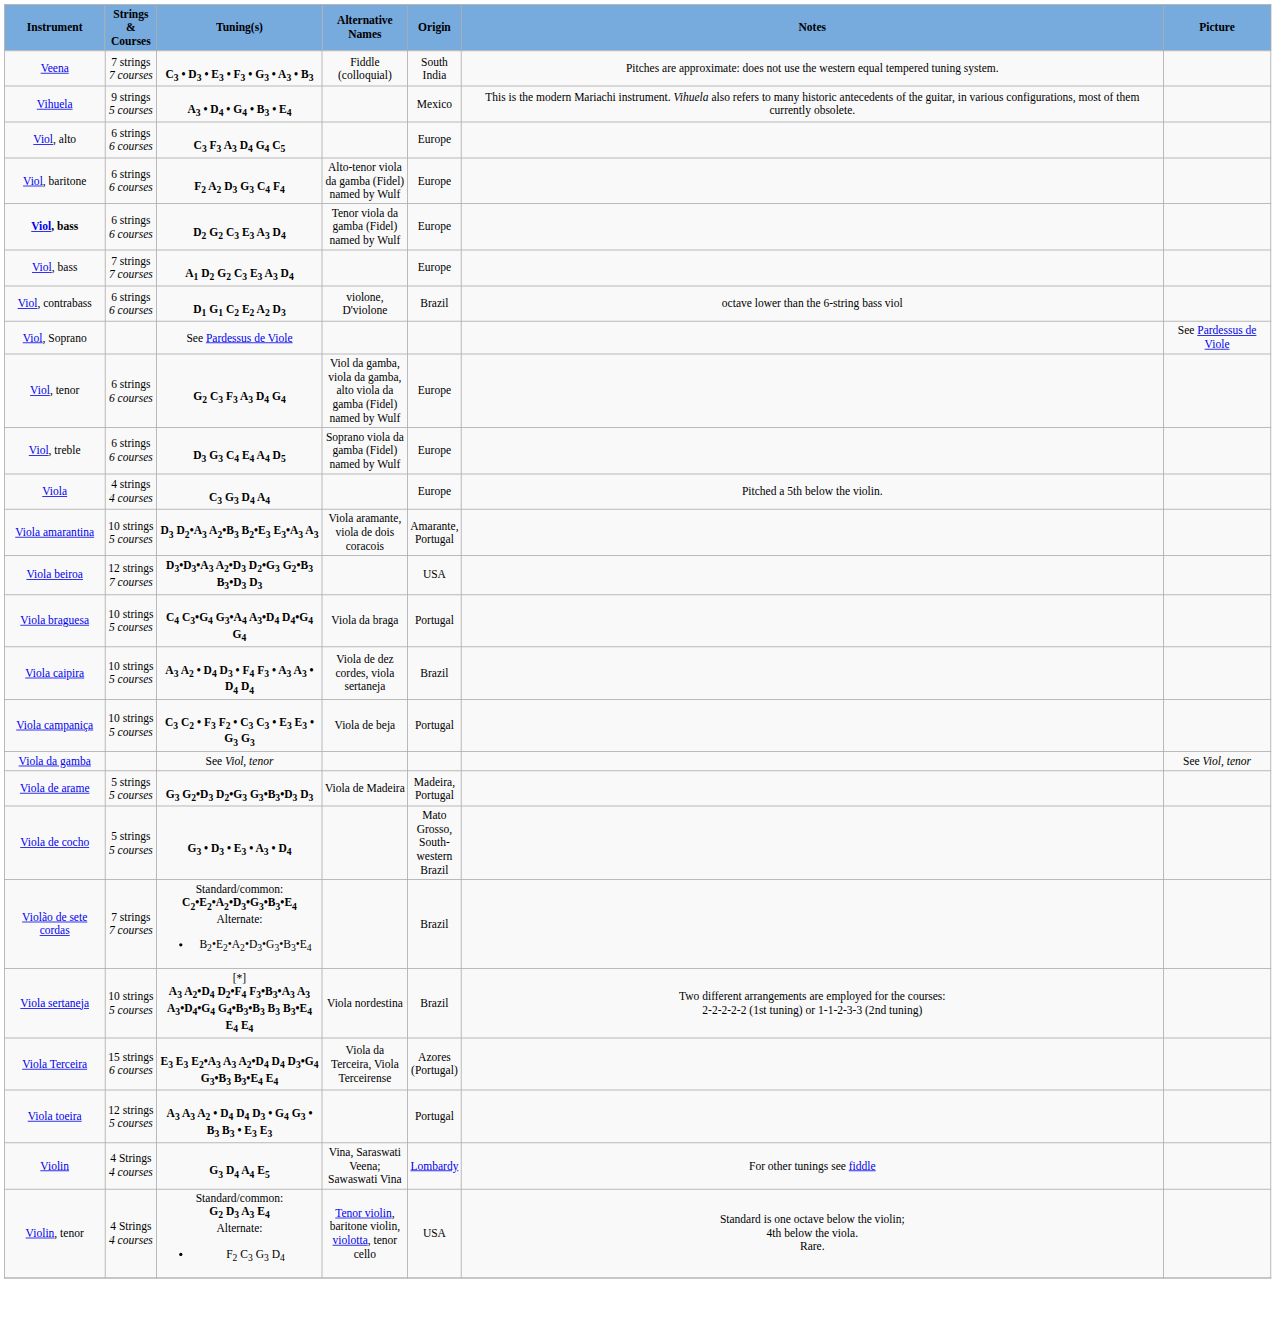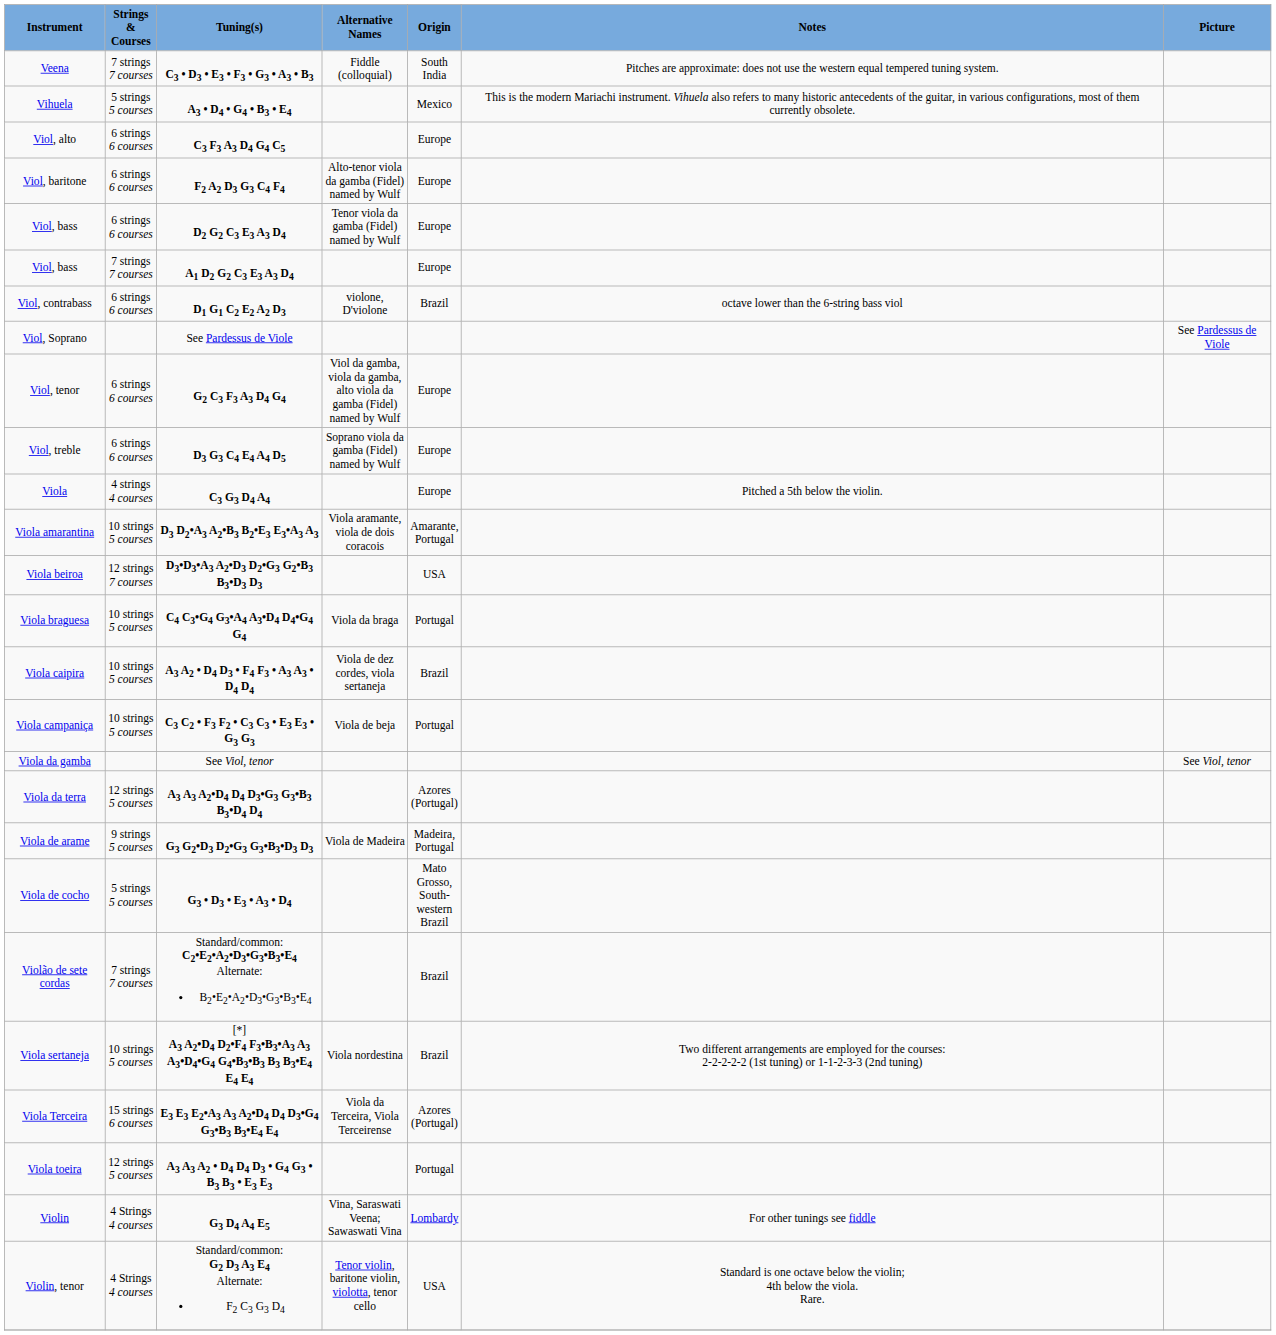A3 • D4 • G4 • B3 • E4 | Strings & Courses: 9 strings 5 courses -> 5 strings 5 courses
D2 G2 C3 E3 A3 D4 | Instrument: bold -> normal
+ row: Viola da terra | 12 strings 5 courses | A3 A3 A2•D4 D4 D3•G3 G3•B3 B3•D4 D4 | Azores (Portugal)
G3 G2•D3 D2•G3 G3•B3•D3 D3 | Strings & Courses: 5 strings 5 courses -> 9 strings 5 courses
